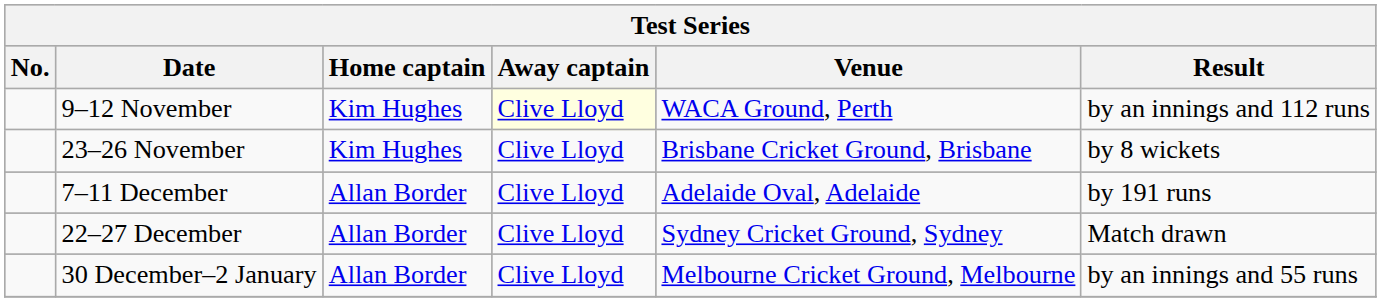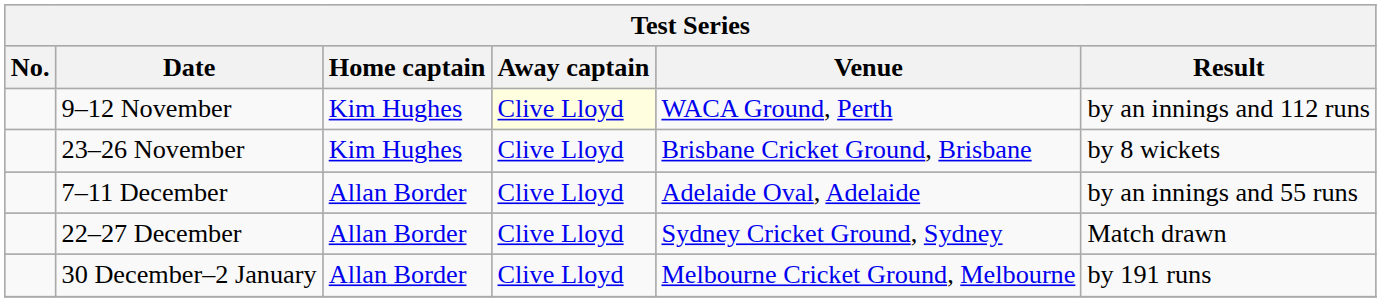7–11 December | Result: by 191 runs -> by an innings and 55 runs
30 December–2 January | Result: by an innings and 55 runs -> by 191 runs
